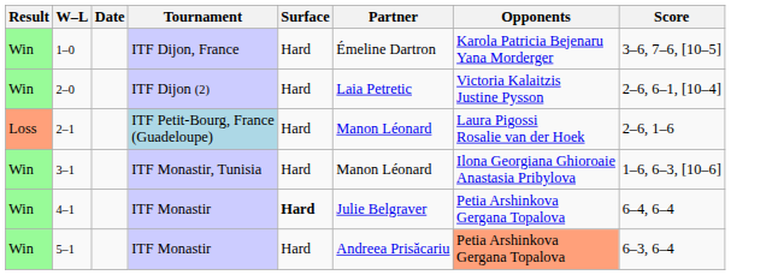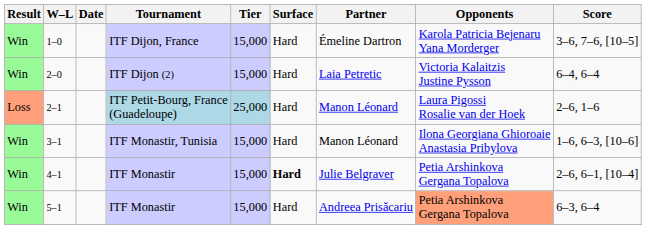+ column: Tier | 15,000 | 15,000 | 25,000 | 15,000 | 15,000 | 15,000
2–0 | Score: 2–6, 6–1, [10–4] -> 6–4, 6–4
4–1 | Score: 6–4, 6–4 -> 2–6, 6–1, [10–4]
